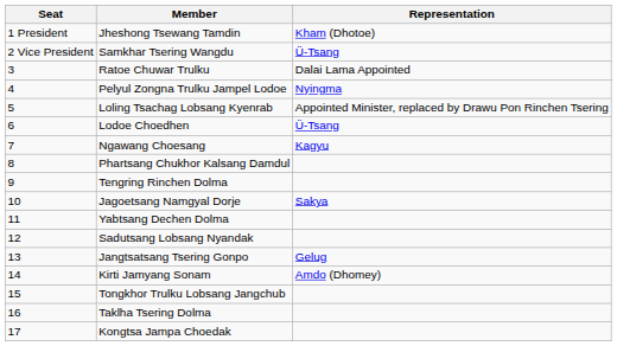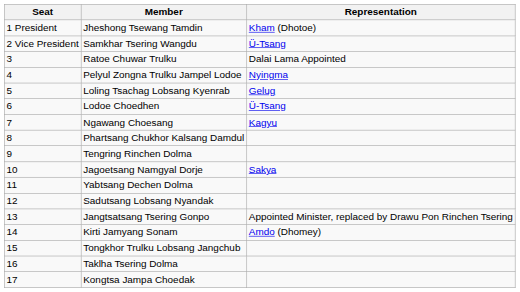Loling Tsachag Lobsang Kyenrab | Representation: Appointed Minister, replaced by Drawu Pon Rinchen Tsering -> Gelug
Jangtsatsang Tsering Gonpo | Representation: Gelug -> Appointed Minister, replaced by Drawu Pon Rinchen Tsering
